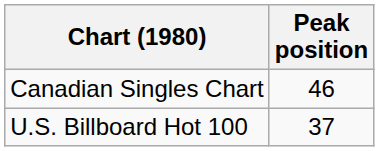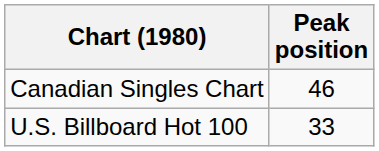U.S. Billboard Hot 100 | Peak position: 37 -> 33
